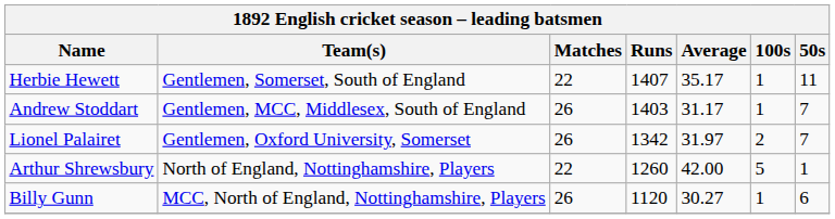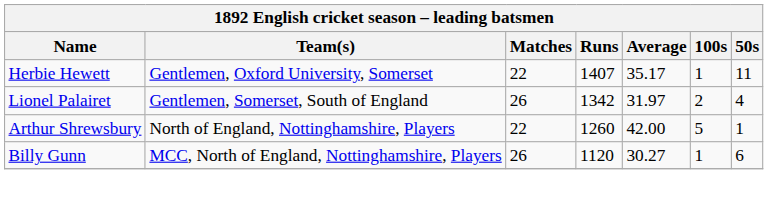Herbie Hewett | Team(s): Gentlemen, Somerset, South of England -> Gentlemen, Oxford University, Somerset
- row: Andrew Stoddart | Gentlemen, MCC, Middlesex, South of England | 26 | 1403 | 31.17 | 1 | 7
Lionel Palairet | Team(s): Gentlemen, Oxford University, Somerset -> Gentlemen, Somerset, South of England
Lionel Palairet | 50s: 7 -> 4
